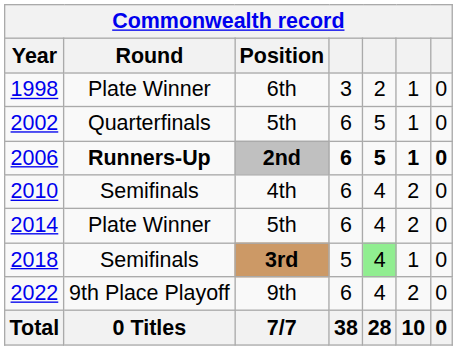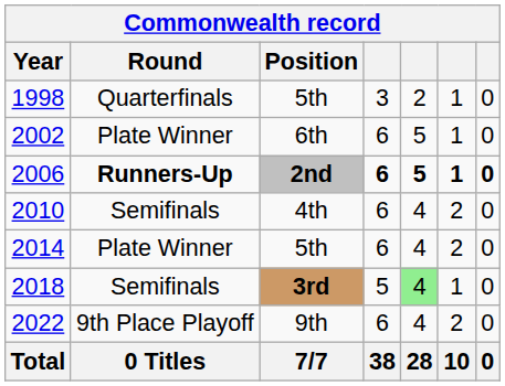1998 | Round: Plate Winner -> Quarterfinals
1998 | Position: 6th -> 5th
2002 | Round: Quarterfinals -> Plate Winner
2002 | Position: 5th -> 6th
